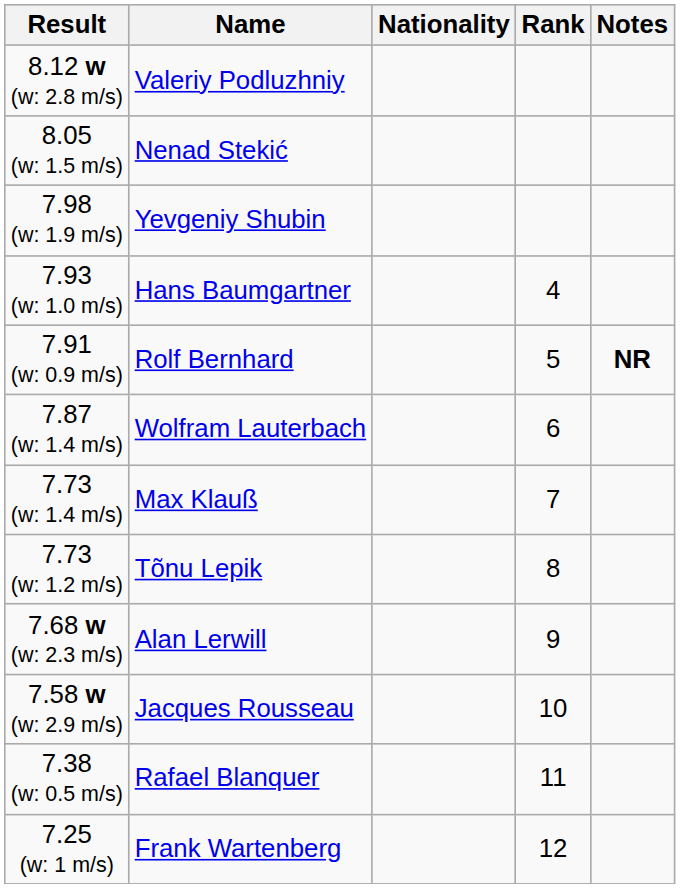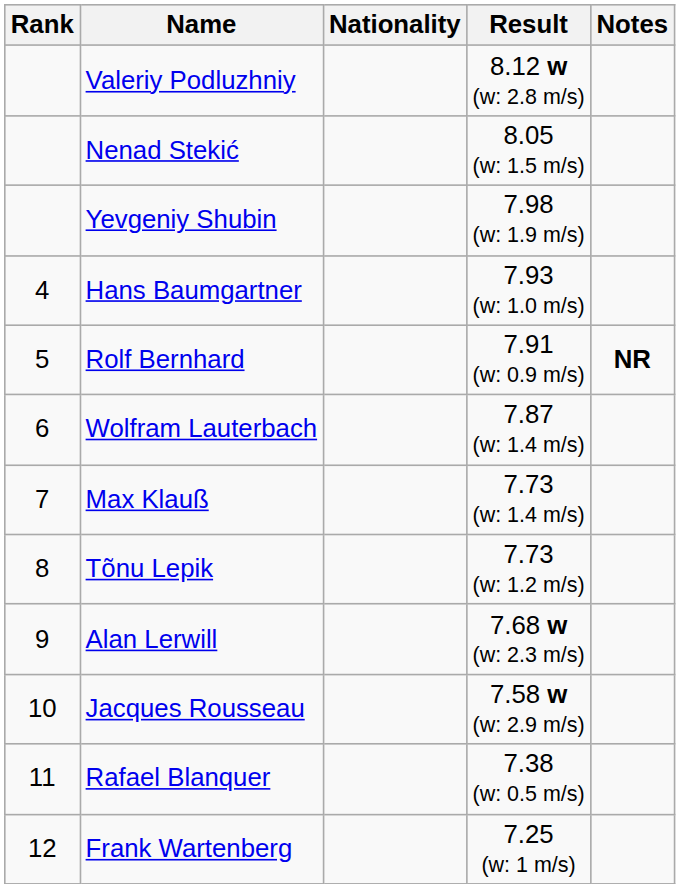columns swapped: Rank <-> Result
